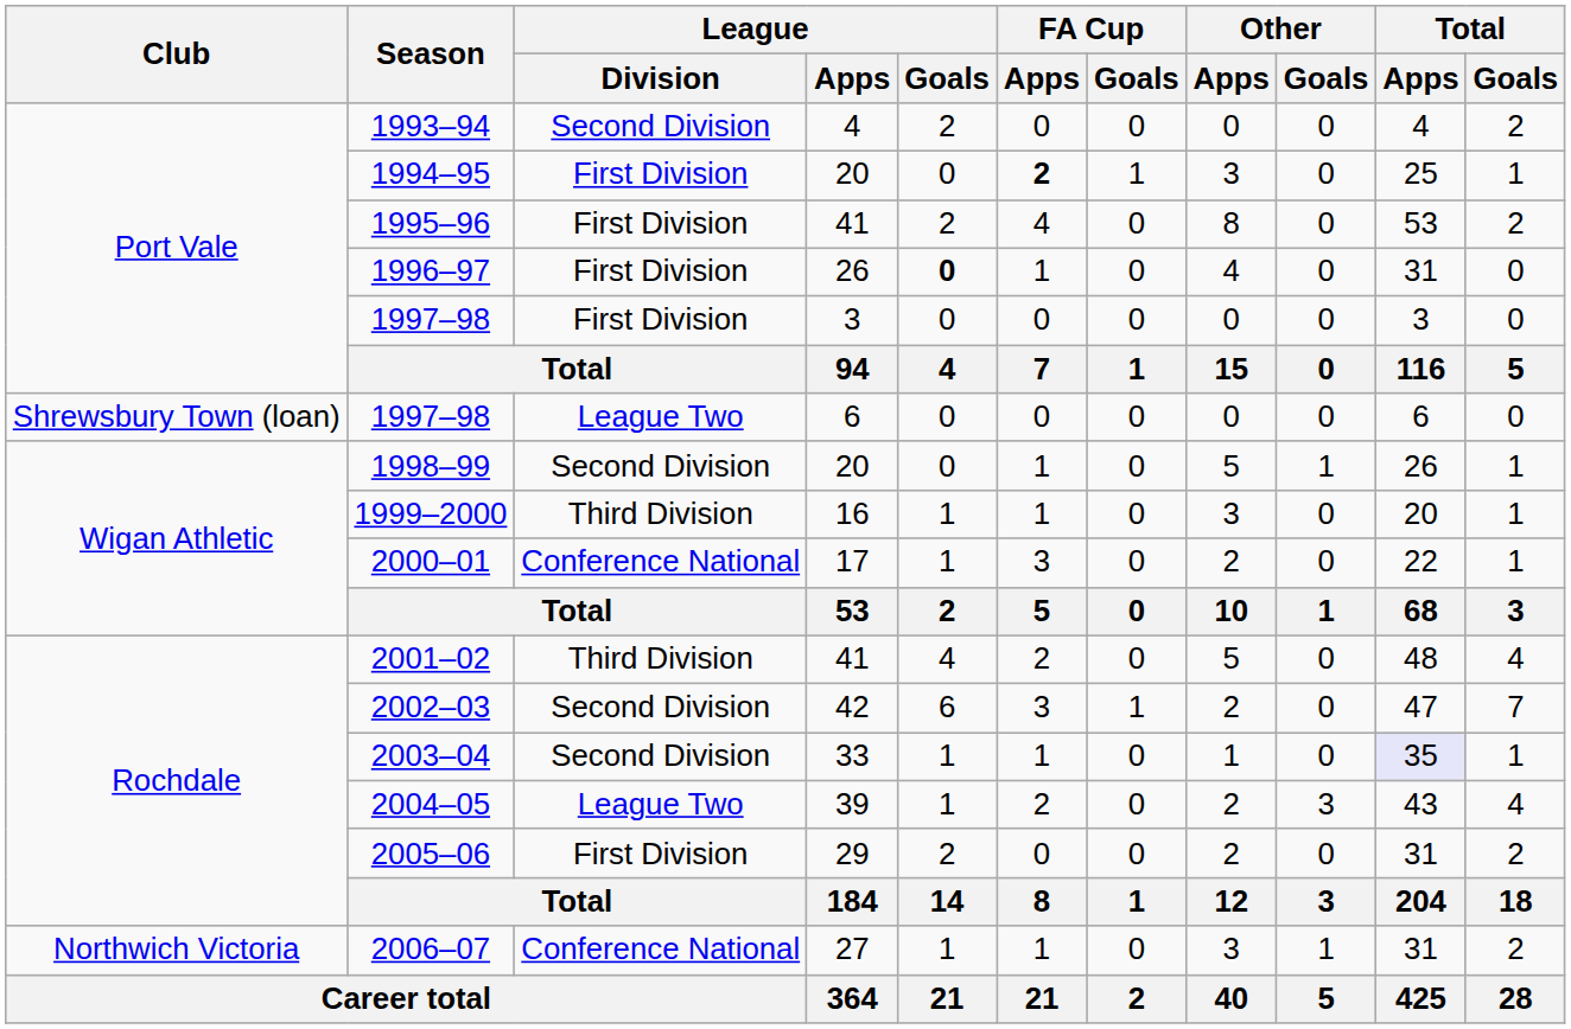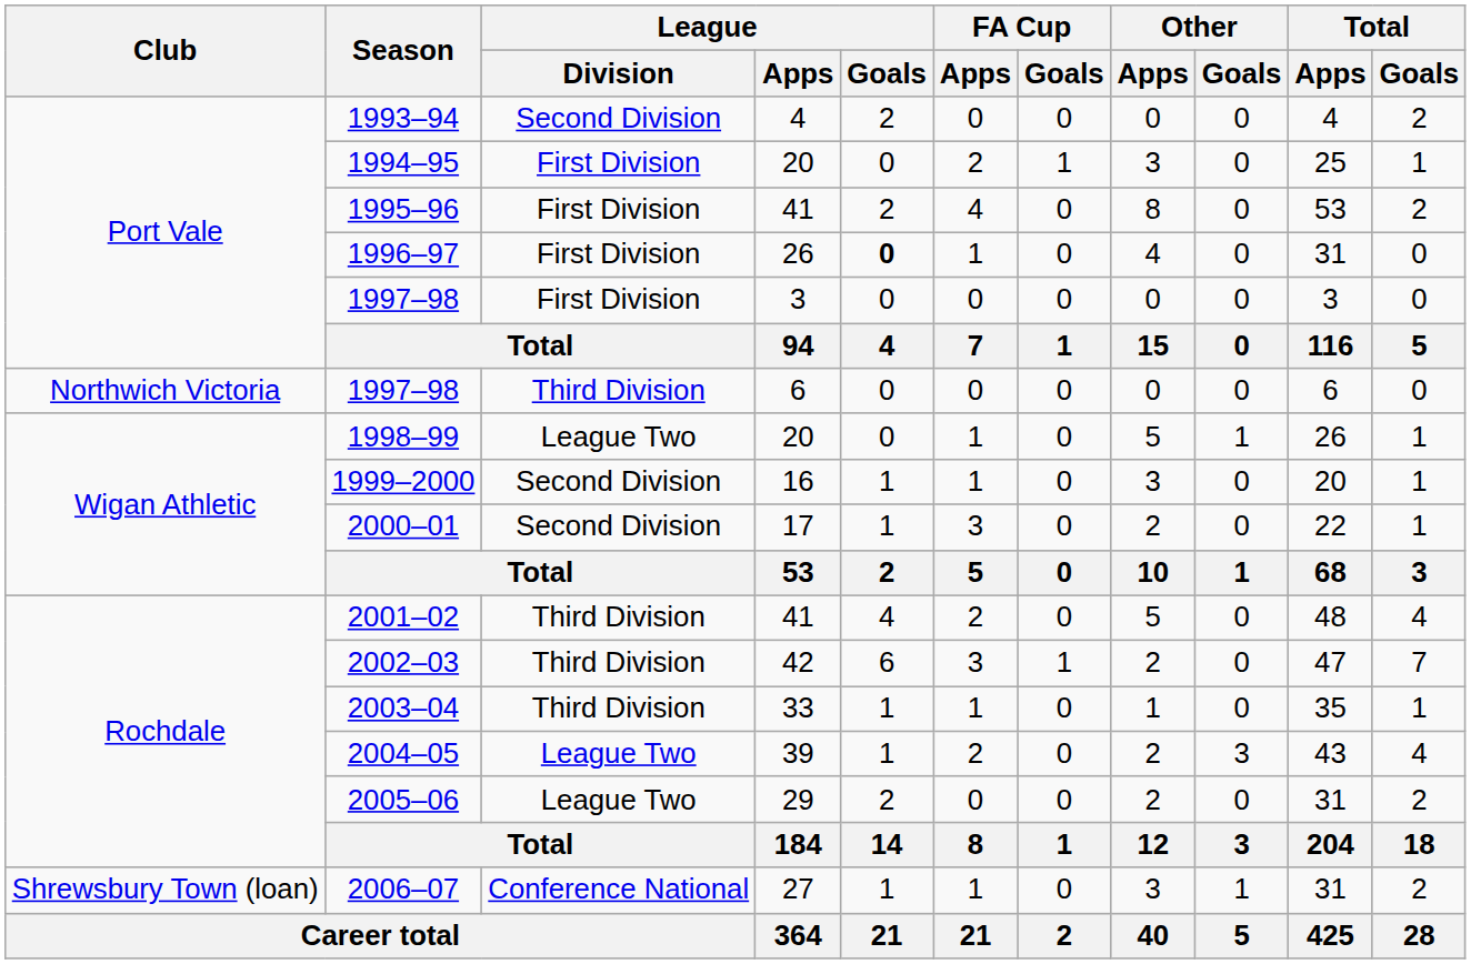1994–95 | FA Cup / Apps: bold -> normal
1997–98 / 6 | Club: Shrewsbury Town (loan) -> Northwich Victoria
1997–98 / 6 | League / Division: League Two -> Third Division
1998–99 | League / Division: Second Division -> League Two
1999–2000 | League / Division: Third Division -> Second Division
2000–01 | League / Division: Conference National -> Second Division
2002–03 | League / Division: Second Division -> Third Division
2003–04 | League / Division: Second Division -> Third Division
2003–04 | Total / Apps: lavender background -> no background
2005–06 | League / Division: First Division -> League Two
2006–07 | Club: Northwich Victoria -> Shrewsbury Town (loan)
